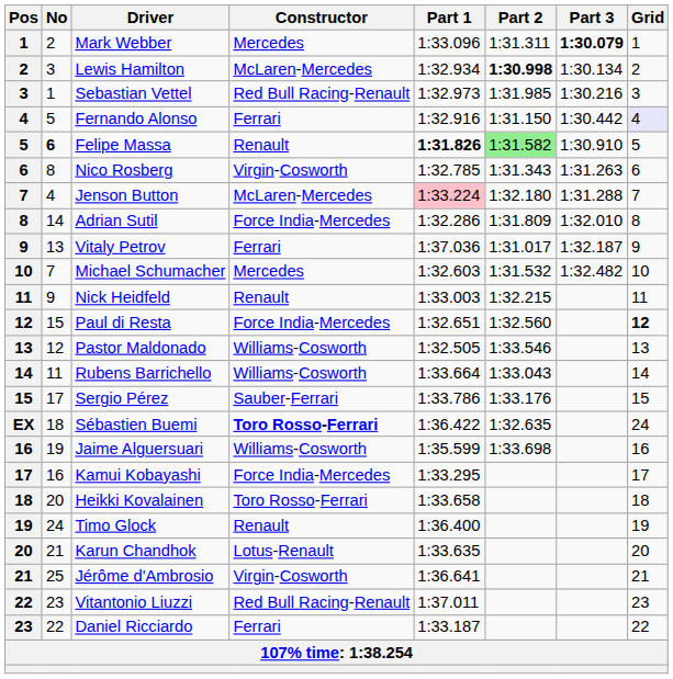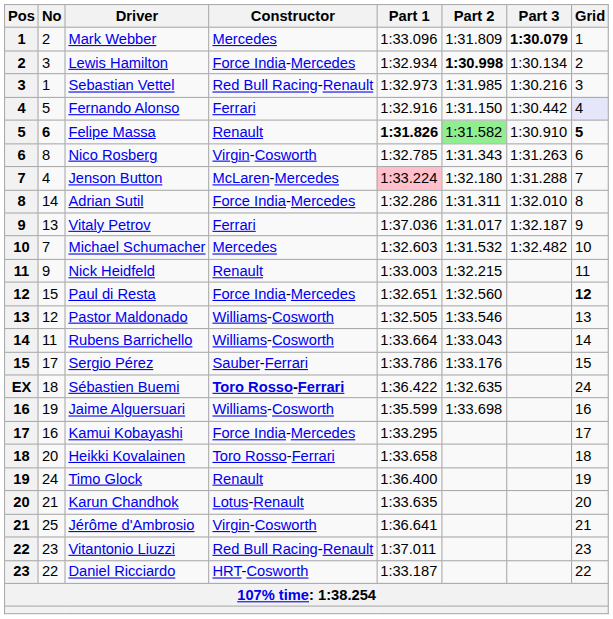Mark Webber | Part 2: 1:31.311 -> 1:31.809
Lewis Hamilton | Constructor: McLaren-Mercedes -> Force India-Mercedes
Felipe Massa | Grid: normal -> bold
Adrian Sutil | Part 2: 1:31.809 -> 1:31.311
Daniel Ricciardo | Constructor: Ferrari -> HRT-Cosworth
